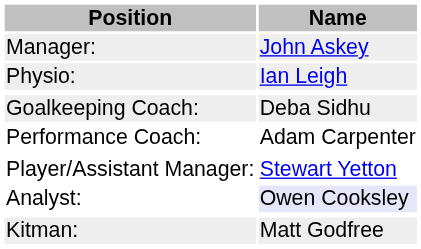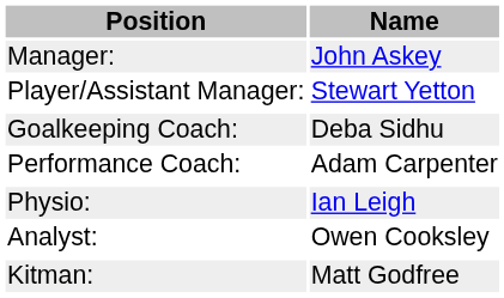rows swapped: Player/Assistant Manager: <-> Physio:
Analyst: | Name: lavender background -> no background
